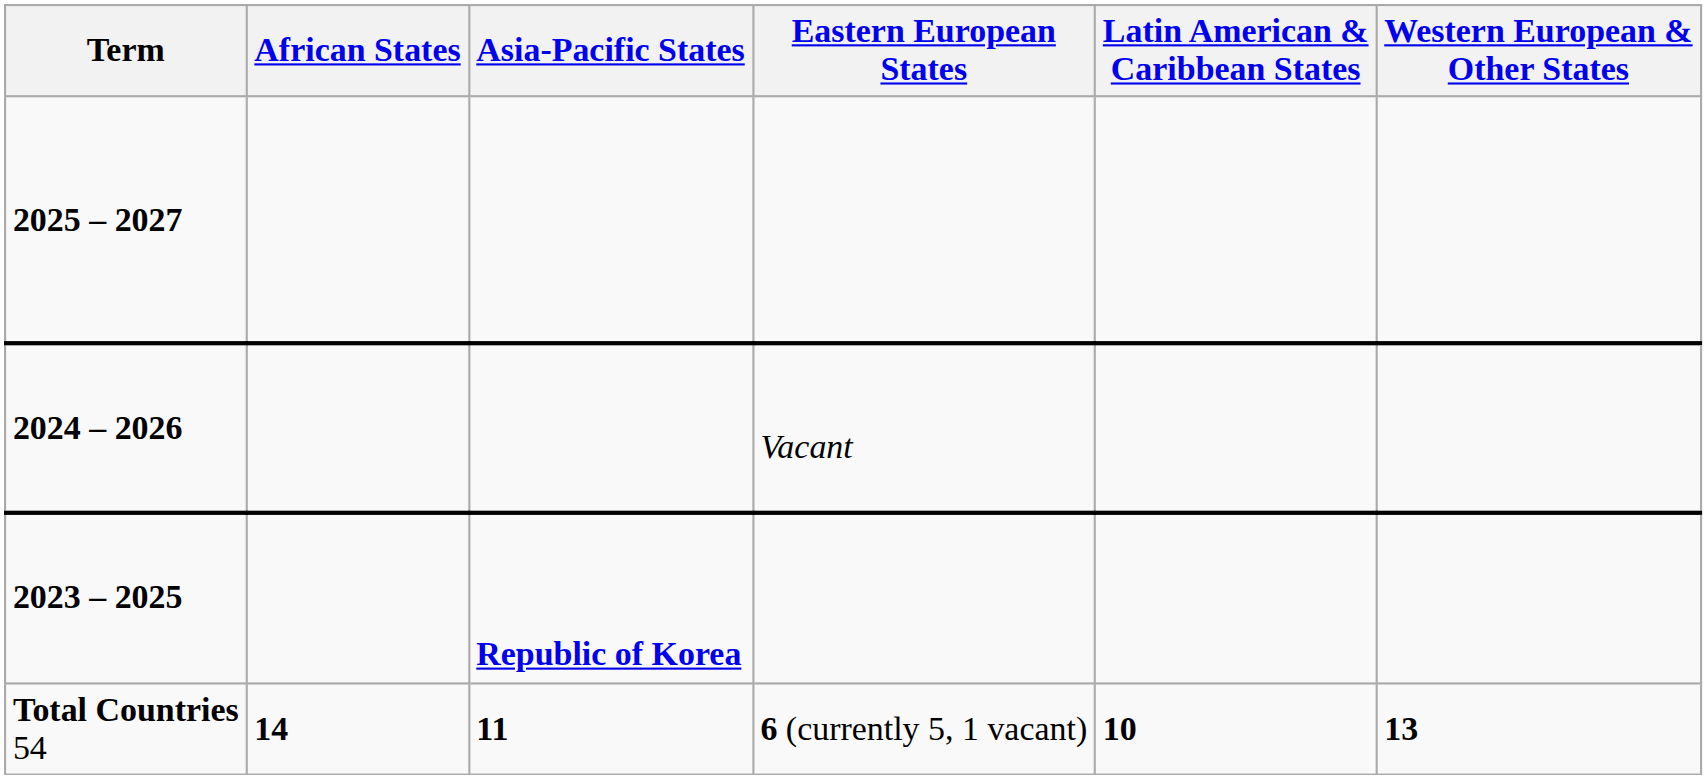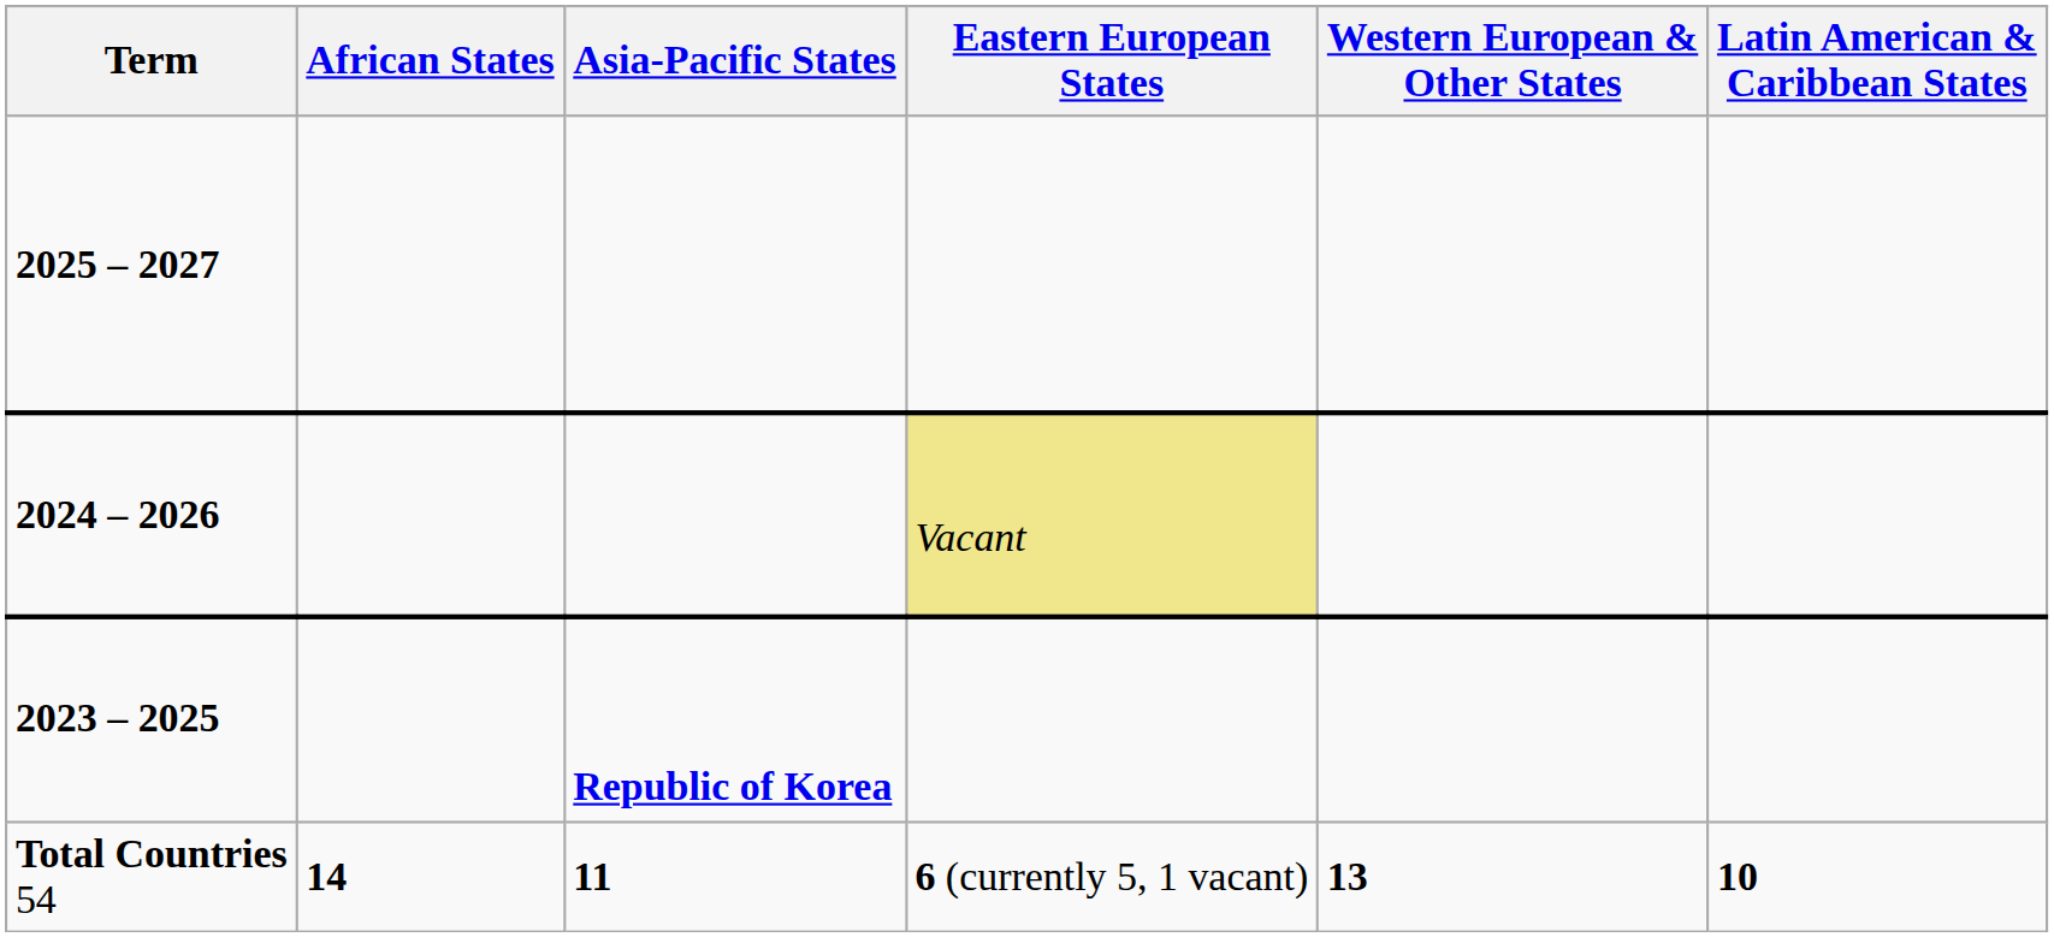columns swapped: Latin American & Caribbean States <-> Western European & Other States
2024 – 2026 | Eastern European States: no background -> khaki background
